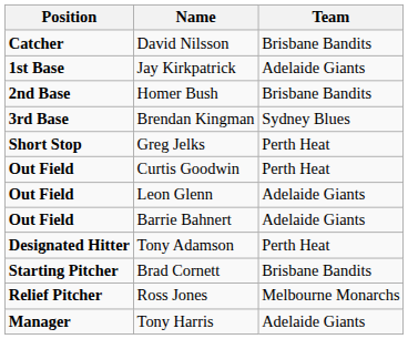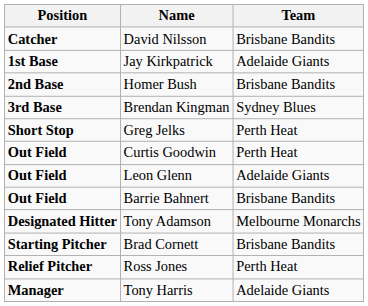Barrie Bahnert | Team: Adelaide Giants -> Brisbane Bandits
Tony Adamson | Team: Perth Heat -> Melbourne Monarchs
Ross Jones | Team: Melbourne Monarchs -> Perth Heat
